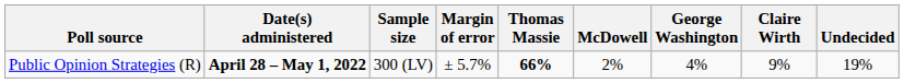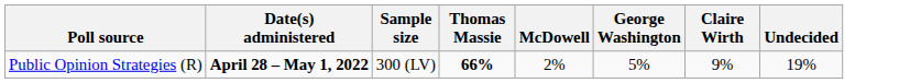- column: Margin of error | ± 5.7%
Public Opinion Strategies (R) | George Washington: 4% -> 5%
